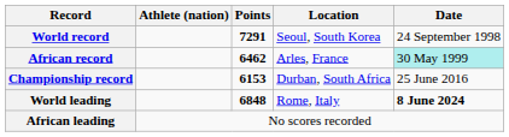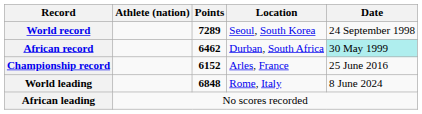World record | Points: 7291 -> 7289
African record | Location: Arles, France -> Durban, South Africa
Championship record | Points: 6153 -> 6152
Championship record | Location: Durban, South Africa -> Arles, France
World leading | Date: bold -> normal
